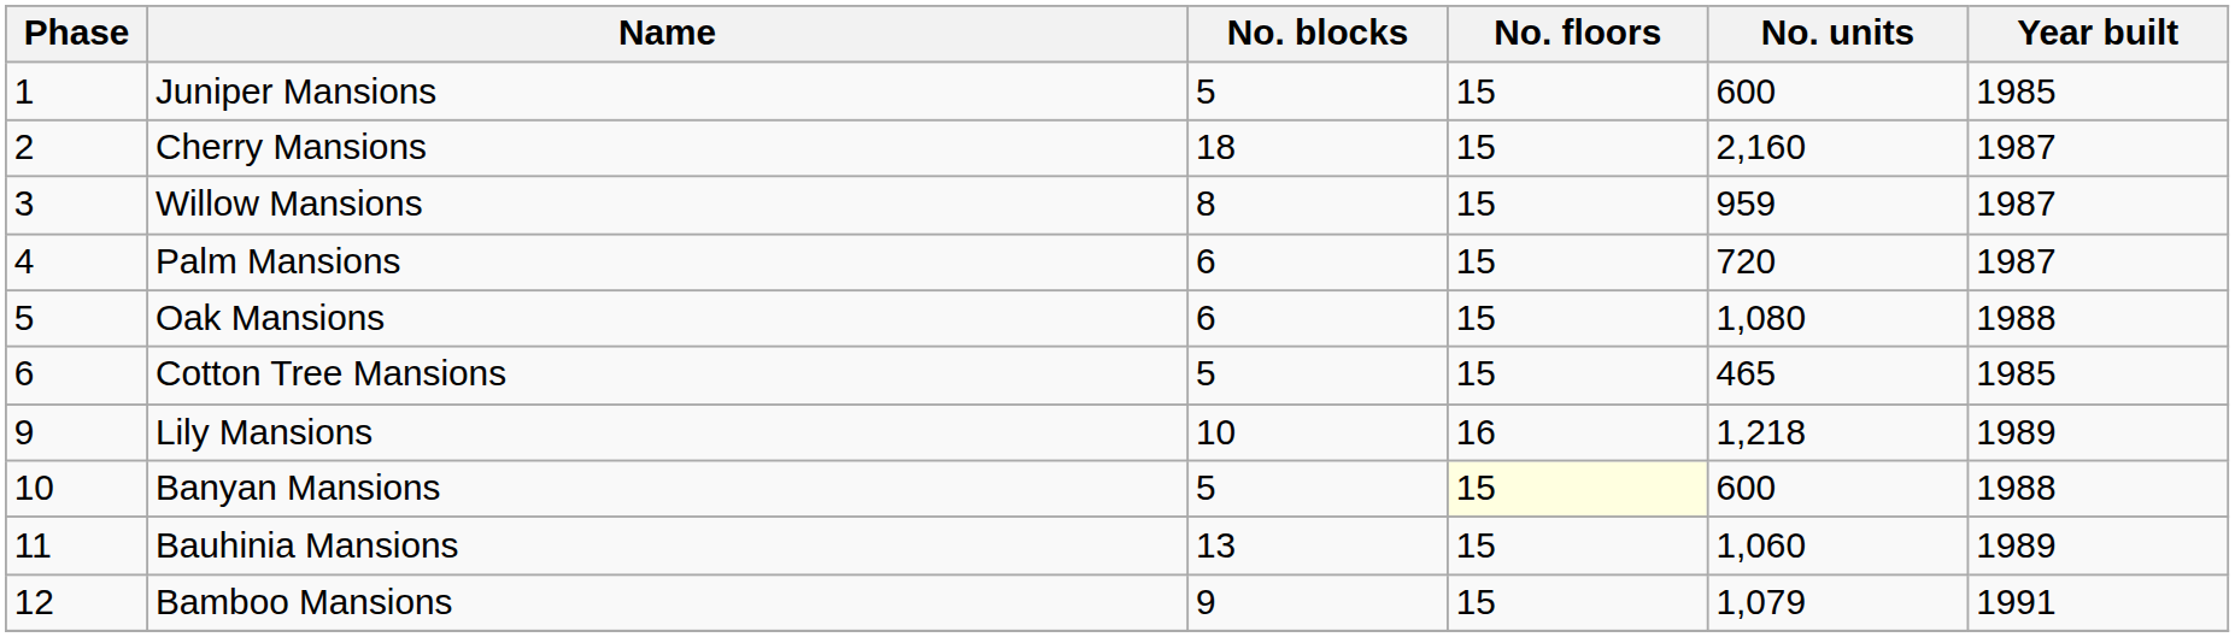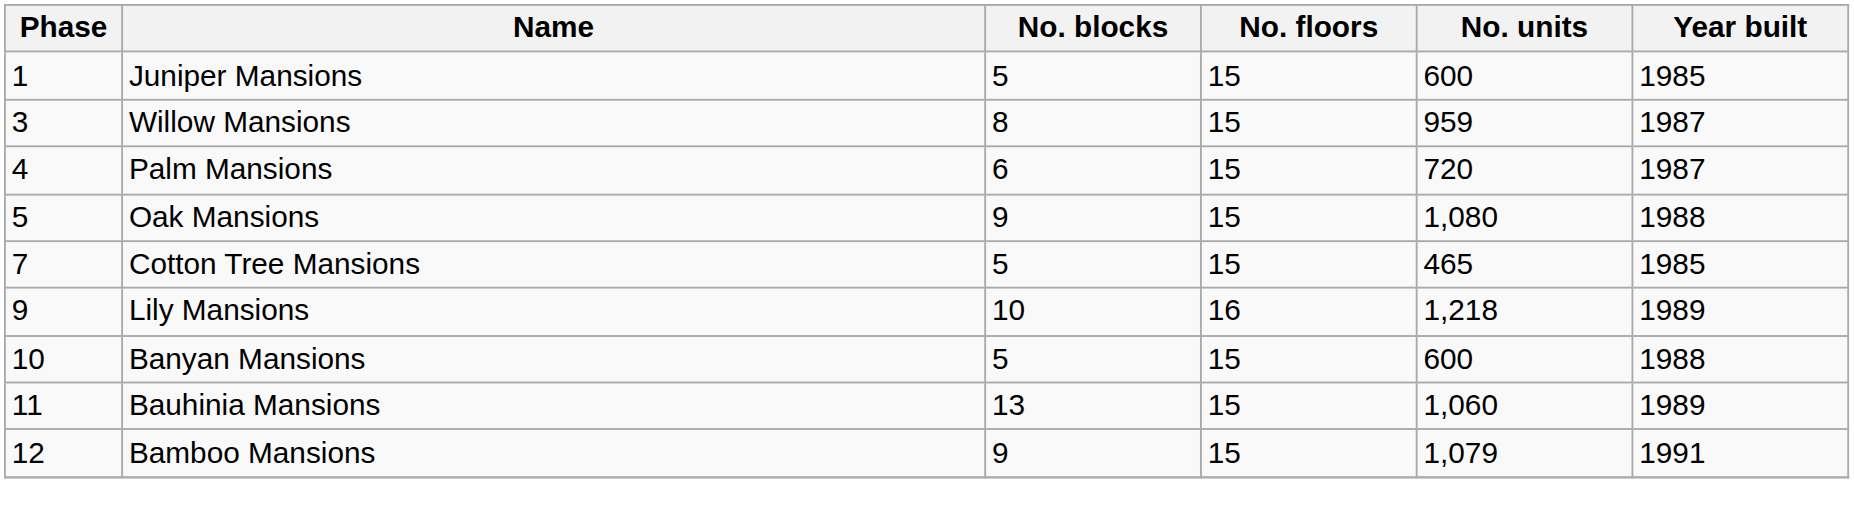- row: 2 | Cherry Mansions | 18 | 15 | 2,160 | 1987
Oak Mansions | No. blocks: 6 -> 9
Cotton Tree Mansions | Phase: 6 -> 7
Banyan Mansions | No. floors: lightyellow background -> no background
